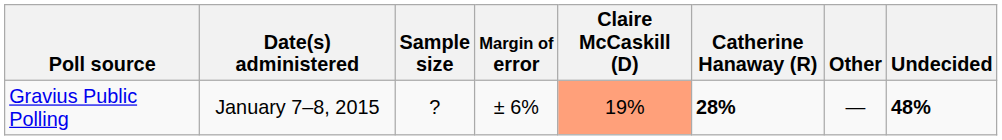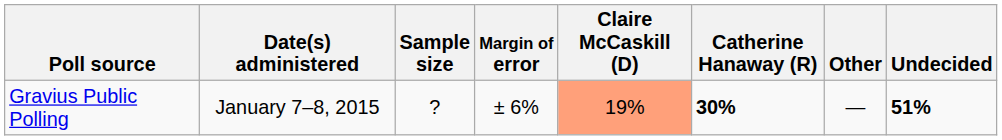Gravius Public Polling | Catherine Hanaway (R): 28% -> 30%
Gravius Public Polling | Undecided: 48% -> 51%
